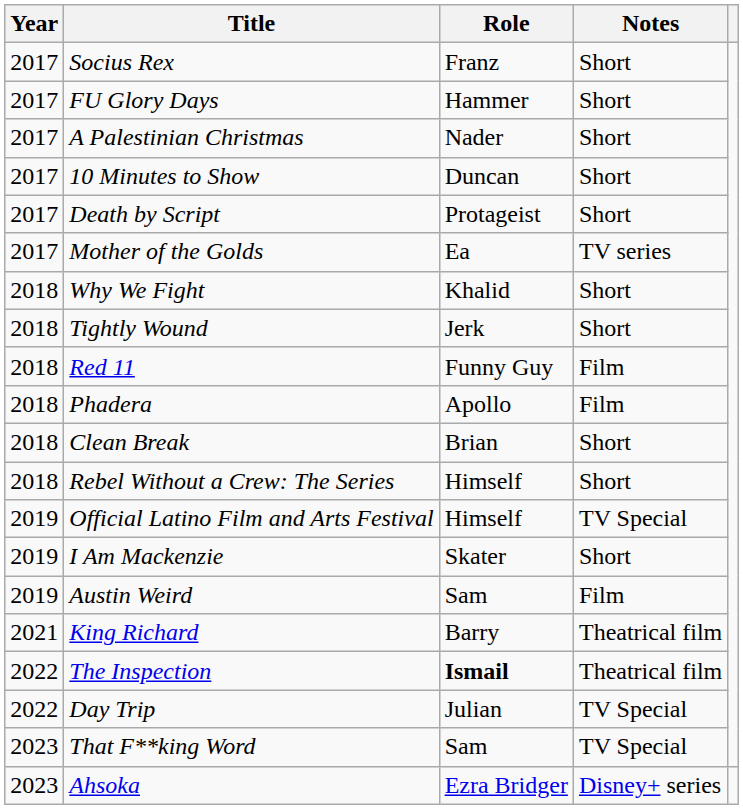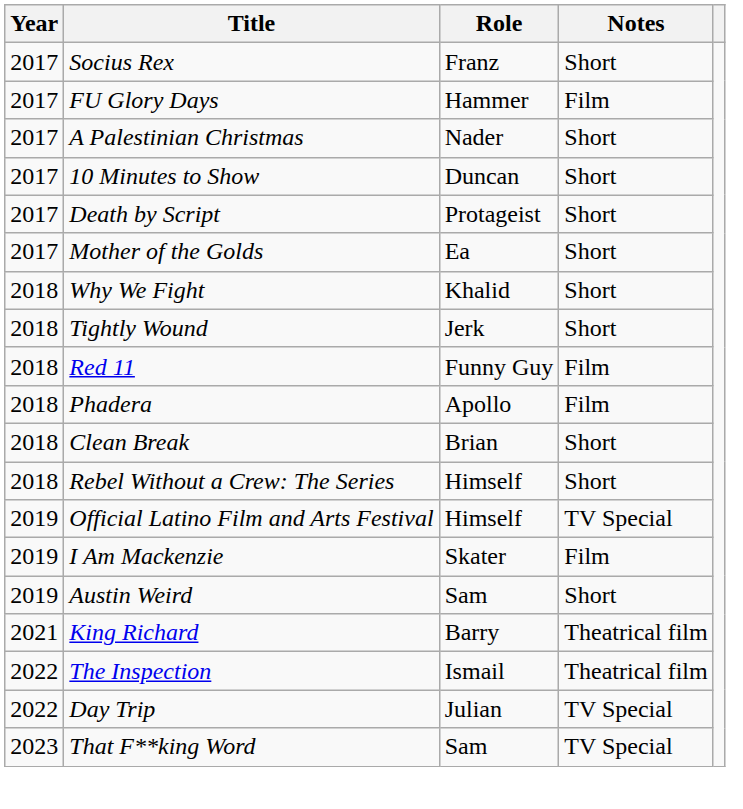FU Glory Days | Notes: Short -> Film
Mother of the Golds | Notes: TV series -> Short
I Am Mackenzie | Notes: Short -> Film
Austin Weird | Notes: Film -> Short
The Inspection | Role: bold -> normal
- row: 2023 | Ahsoka | Ezra Bridger | Disney+ series
